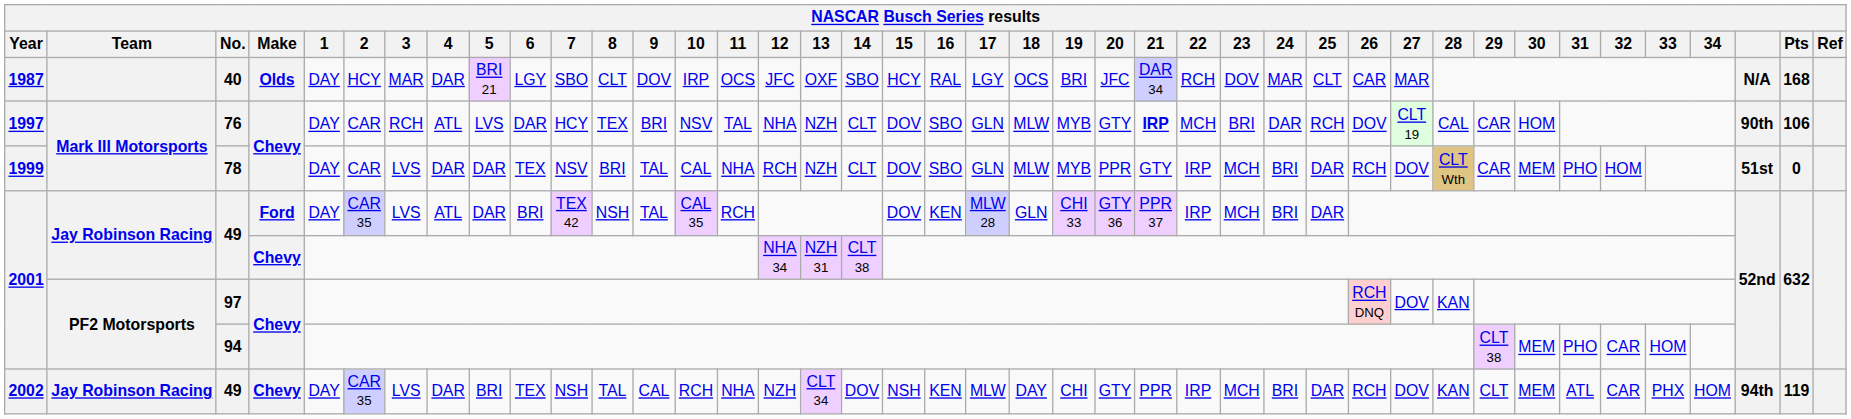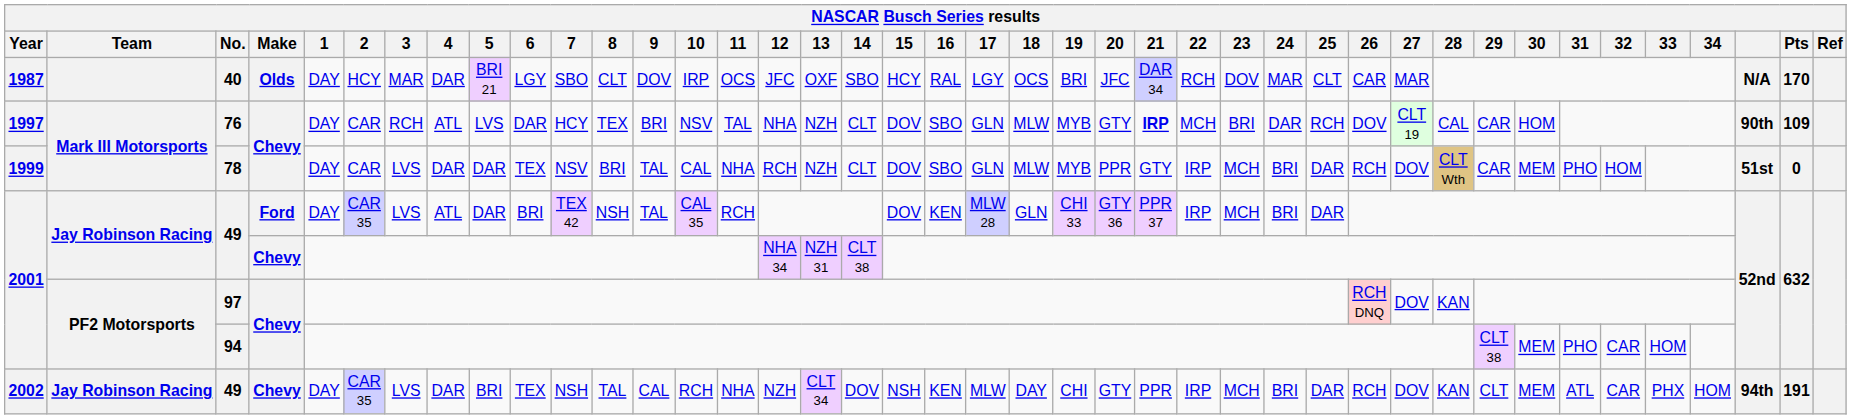40 | Pts: 168 -> 170
76 | Pts: 106 -> 109
2002 / 49 | Pts: 119 -> 191
